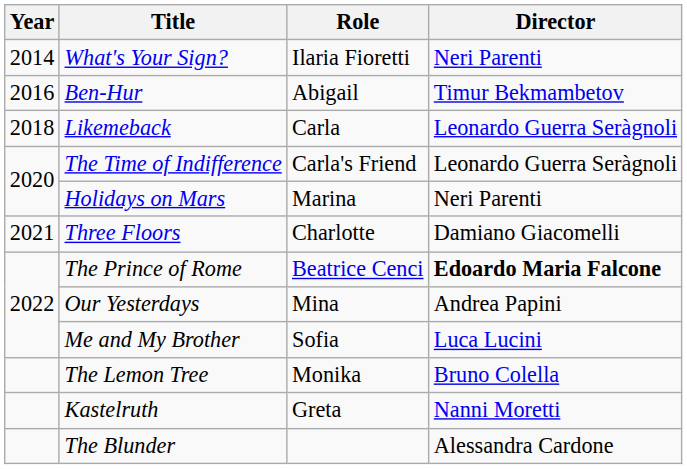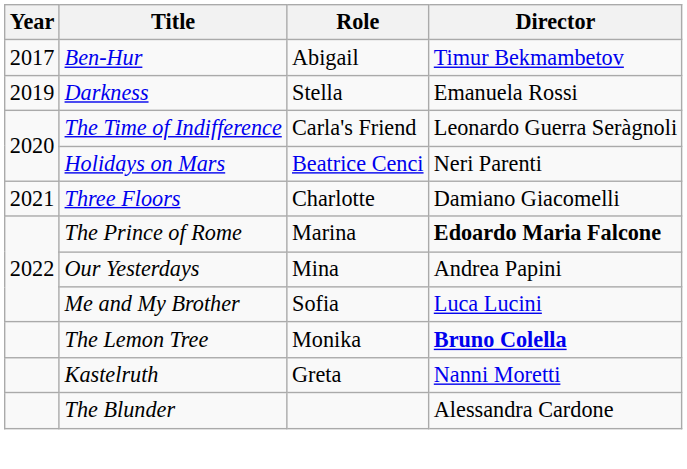- row: 2014 | What's Your Sign? | Ilaria Fioretti | Neri Parenti
Ben-Hur | Year: 2016 -> 2017
- row: 2018 | Likemeback | Carla | Leonardo Guerra Seràgnoli
+ row: 2019 | Darkness | Stella | Emanuela Rossi
Holidays on Mars | Role: Marina -> Beatrice Cenci
The Prince of Rome | Role: Beatrice Cenci -> Marina
The Lemon Tree | Director: normal -> bold
